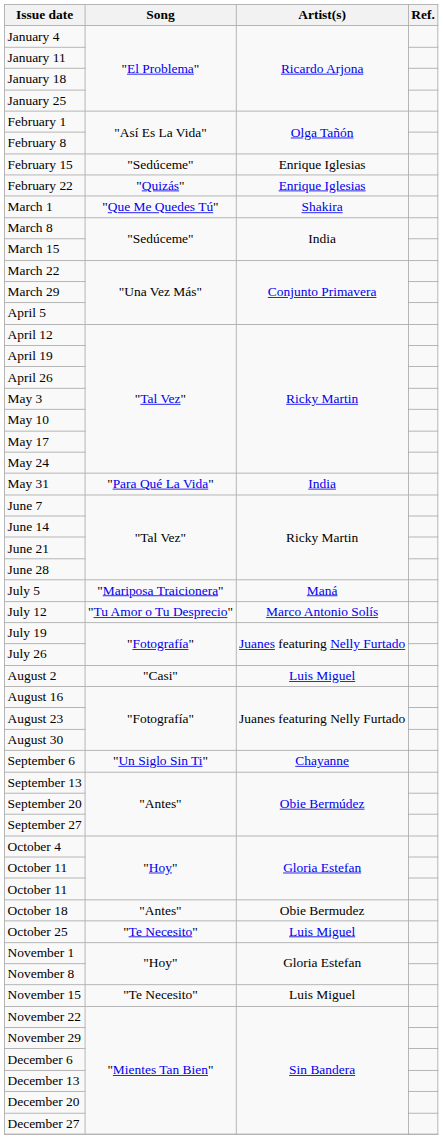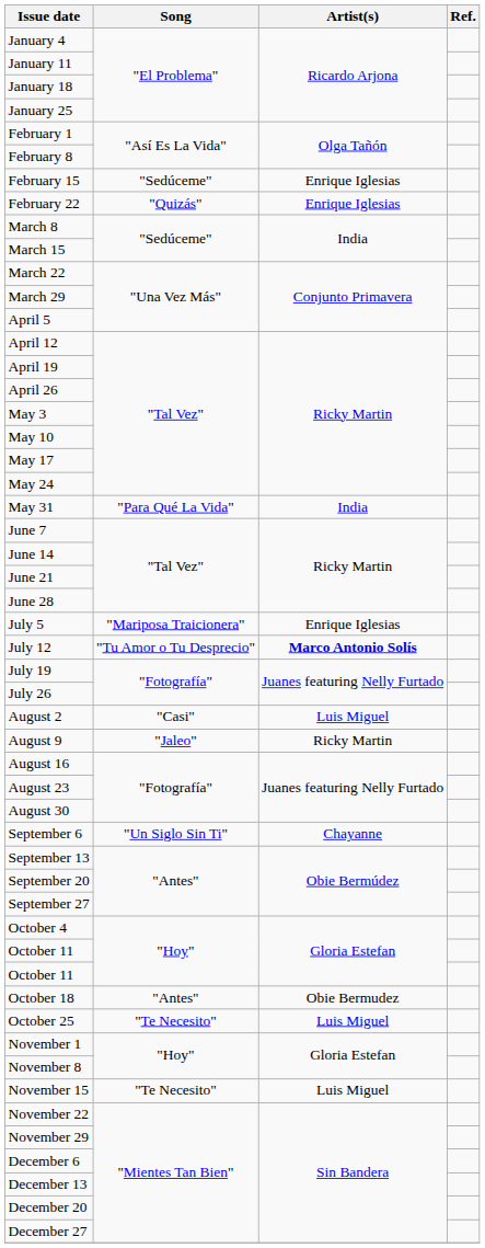- row: March 1 | "Que Me Quedes Tú" | Shakira
July 5 | Artist(s): Maná -> Enrique Iglesias
July 12 | Artist(s): normal -> bold
+ row: August 9 | "Jaleo" | Ricky Martin
